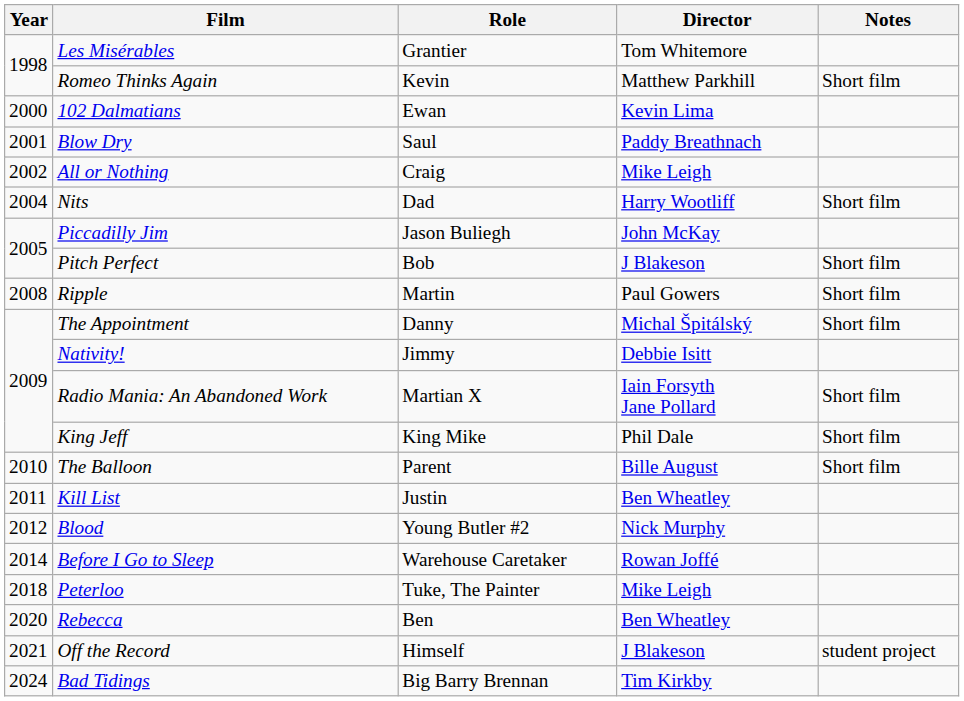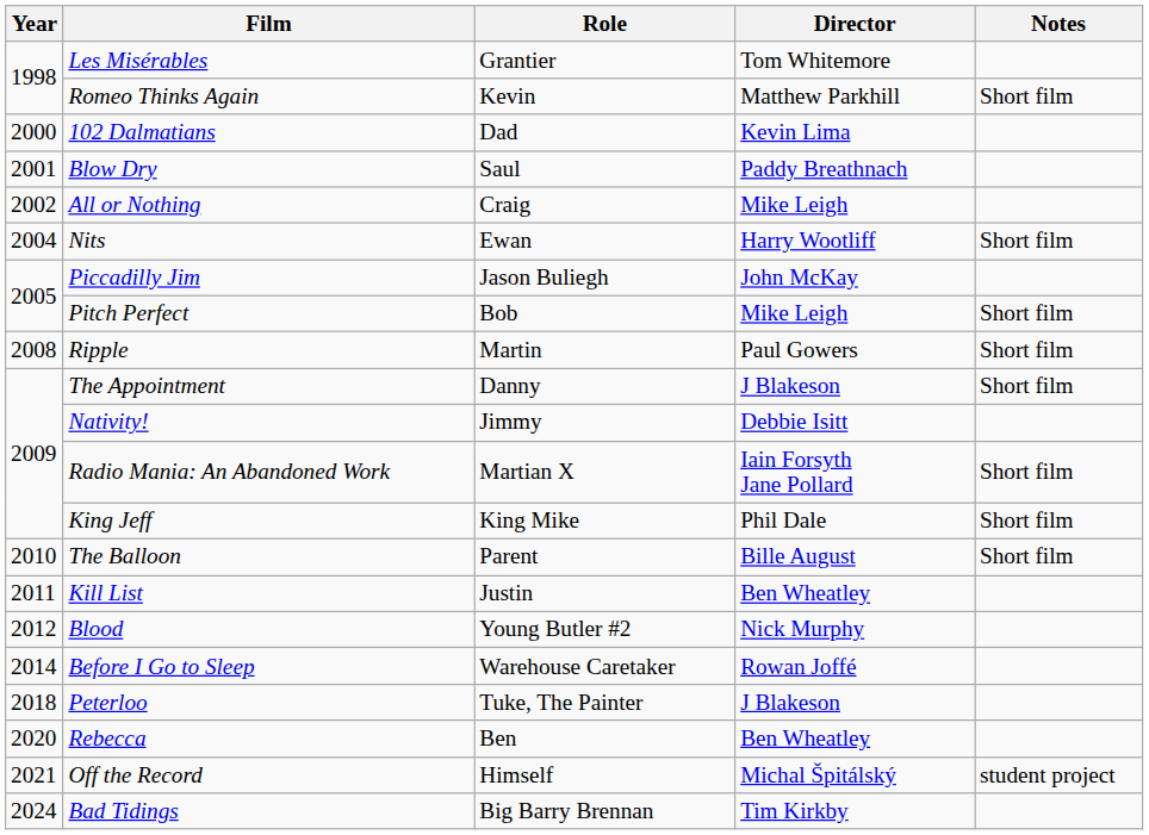102 Dalmatians | Role: Ewan -> Dad
Nits | Role: Dad -> Ewan
Pitch Perfect | Director: J Blakeson -> Mike Leigh
The Appointment | Director: Michal Špitálský -> J Blakeson
Peterloo | Director: Mike Leigh -> J Blakeson
Off the Record | Director: J Blakeson -> Michal Špitálský
